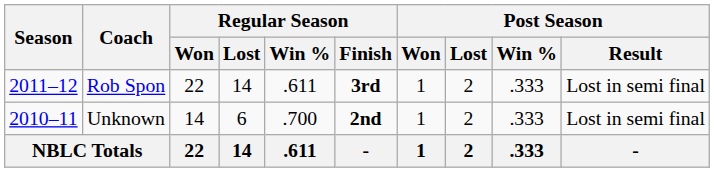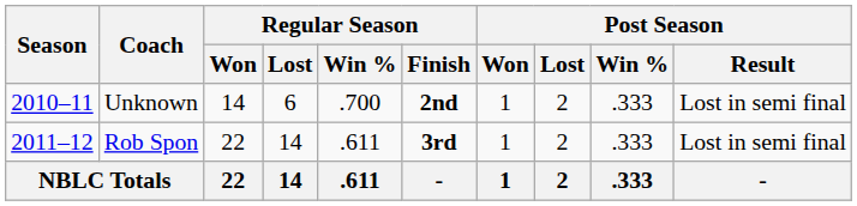rows swapped: Unknown <-> Rob Spon
